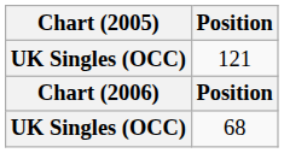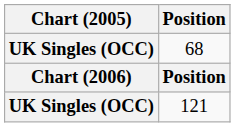rows swapped: 68 <-> 121
